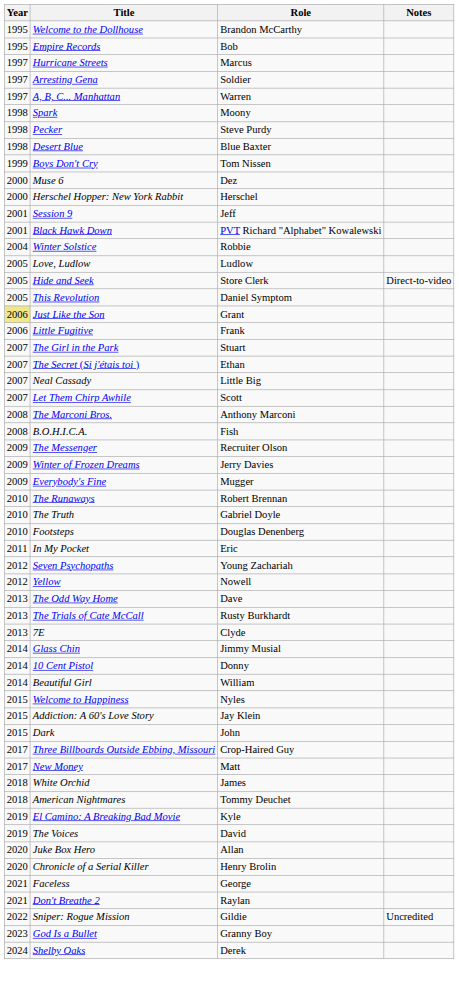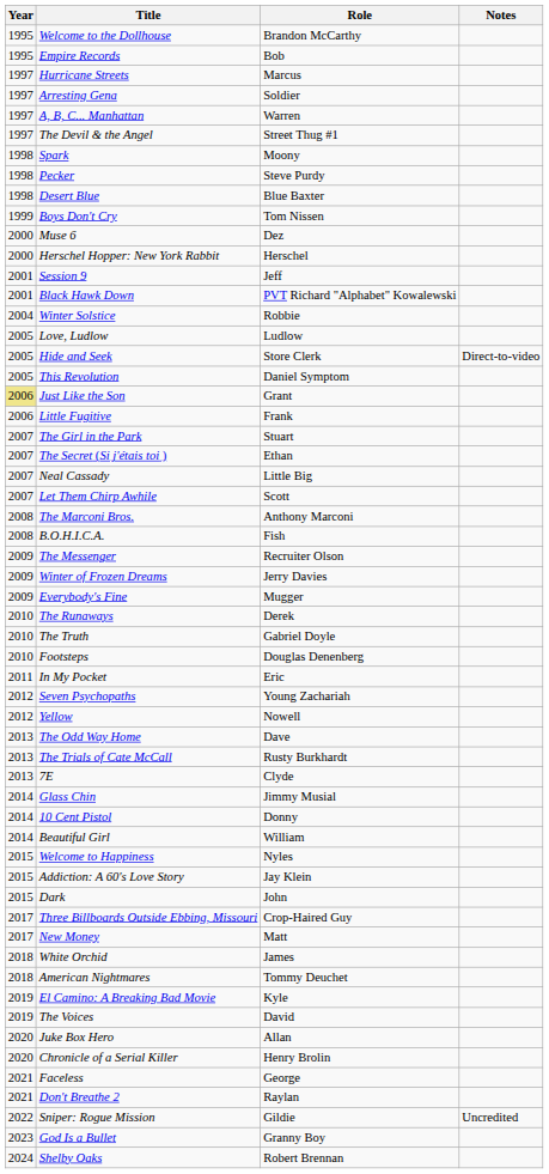+ row: 1997 | The Devil & the Angel | Street Thug #1
The Runaways | Role: Robert Brennan -> Derek
Shelby Oaks | Role: Derek -> Robert Brennan
